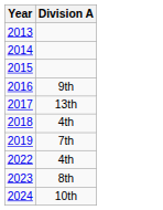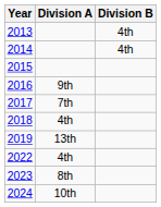+ column: Division B | 4th | 4th
2017 | Division A: 13th -> 7th
2019 | Division A: 7th -> 13th
